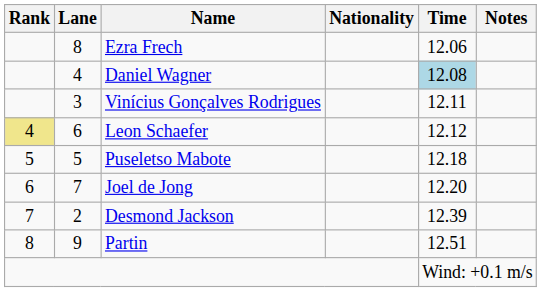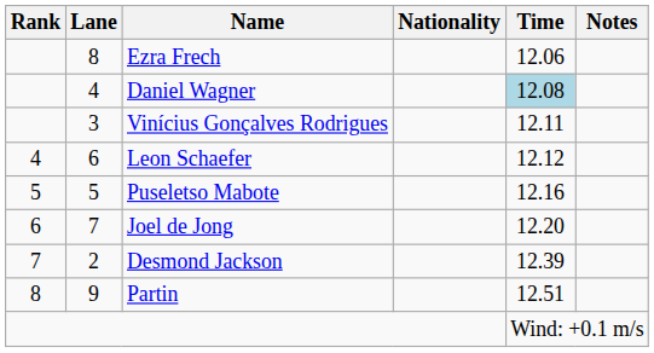Leon Schaefer | Rank: khaki background -> no background
Puseletso Mabote | Time: 12.18 -> 12.16
